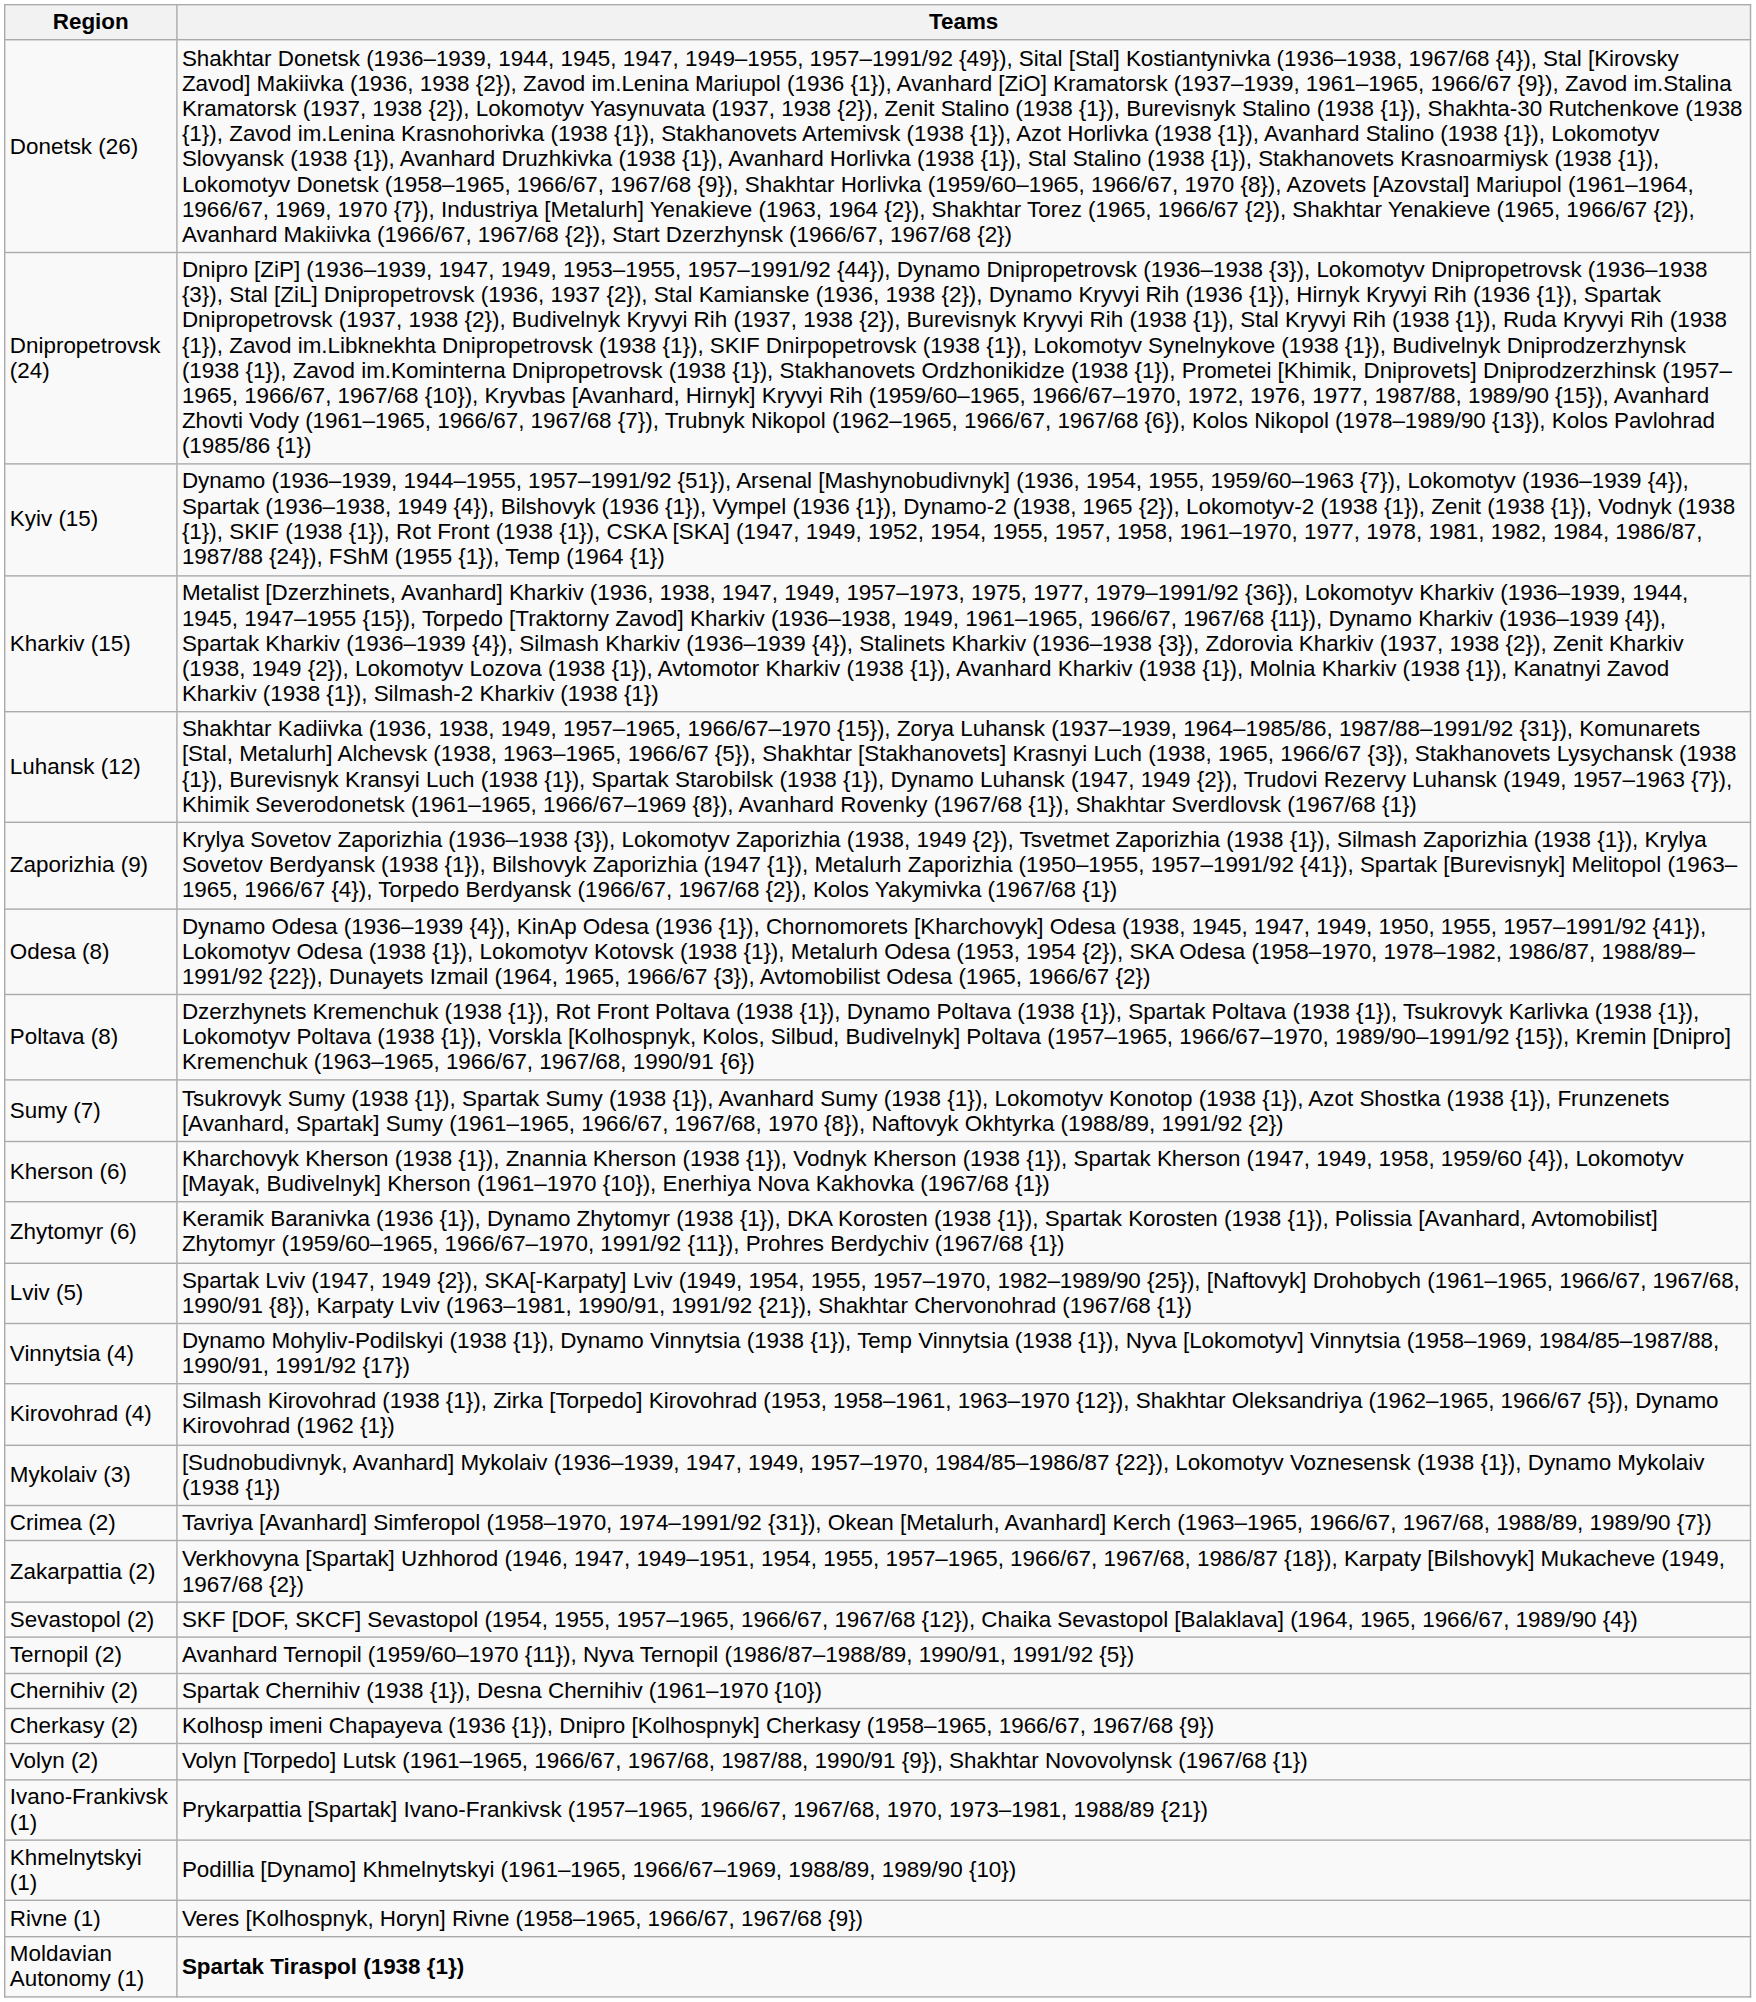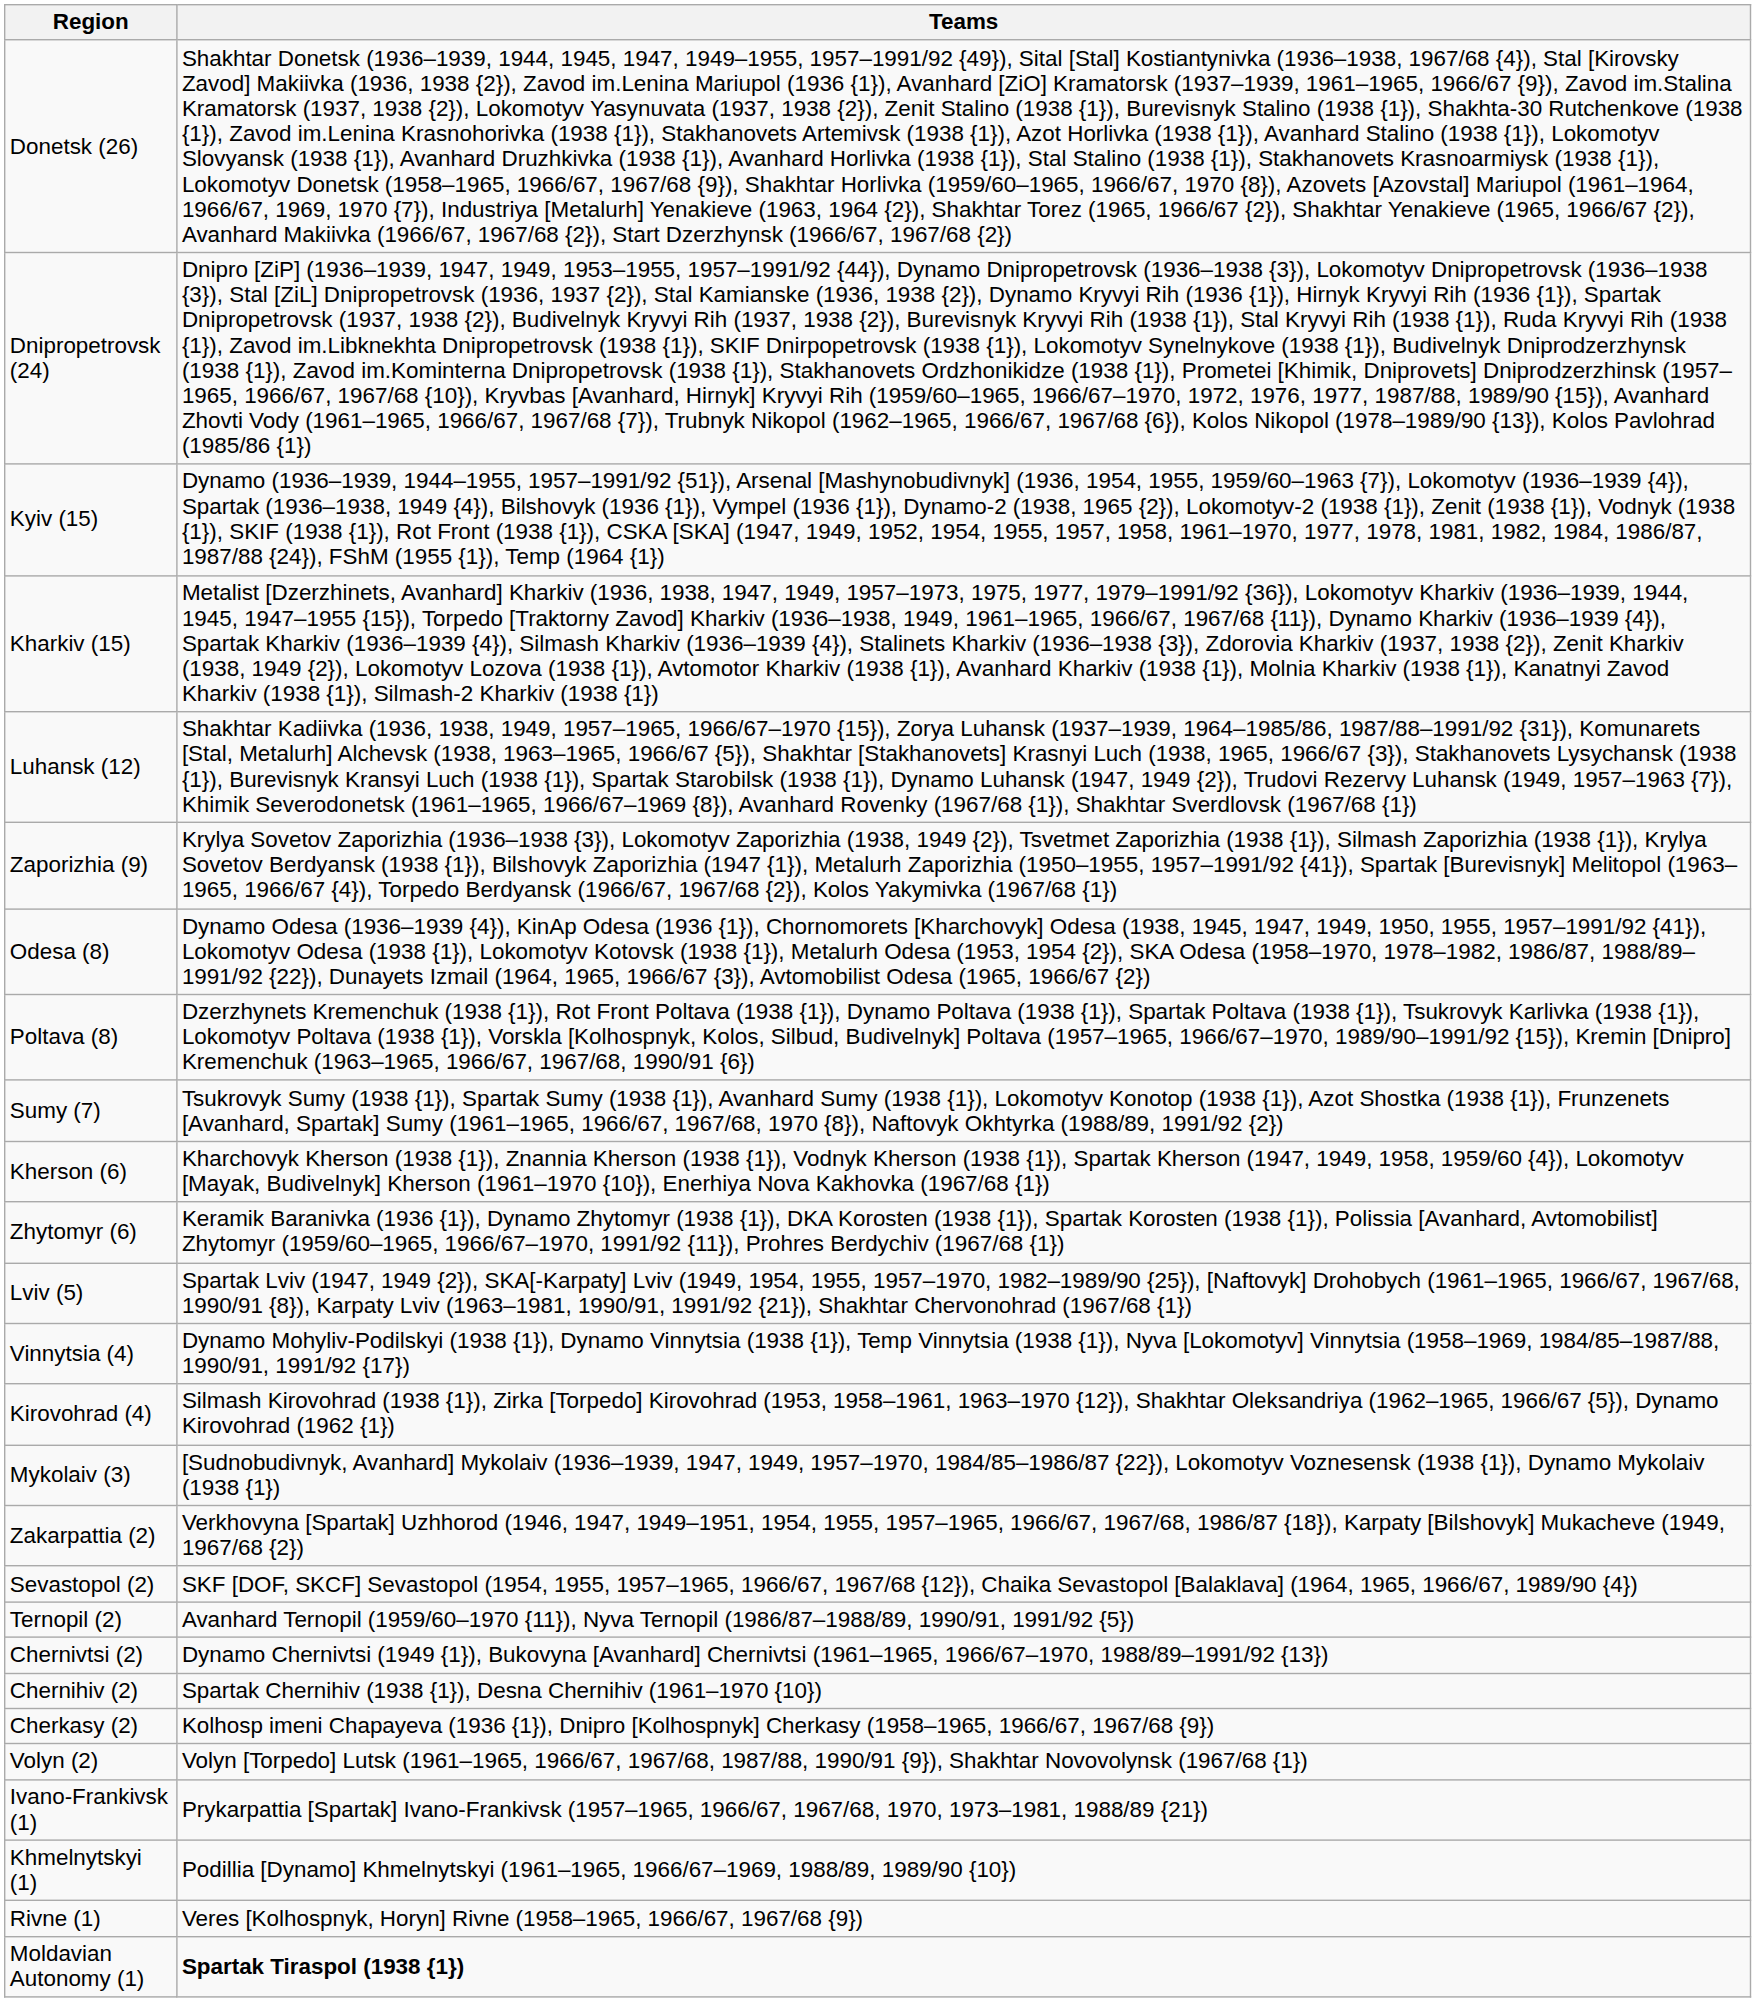- row: Crimea (2) | Tavriya [Avanhard] Simferopol (1958–1970, 1974–1991/92 {31}), Okean [Metalurh, Avanhard] Kerch (1963–1965, 1966/67, 1967/68, 1988/89, 1989/90 {7})
+ row: Chernivtsi (2) | Dynamo Chernivtsi (1949 {1}), Bukovyna [Avanhard] Chernivtsi (1961–1965, 1966/67–1970, 1988/89–1991/92 {13})
